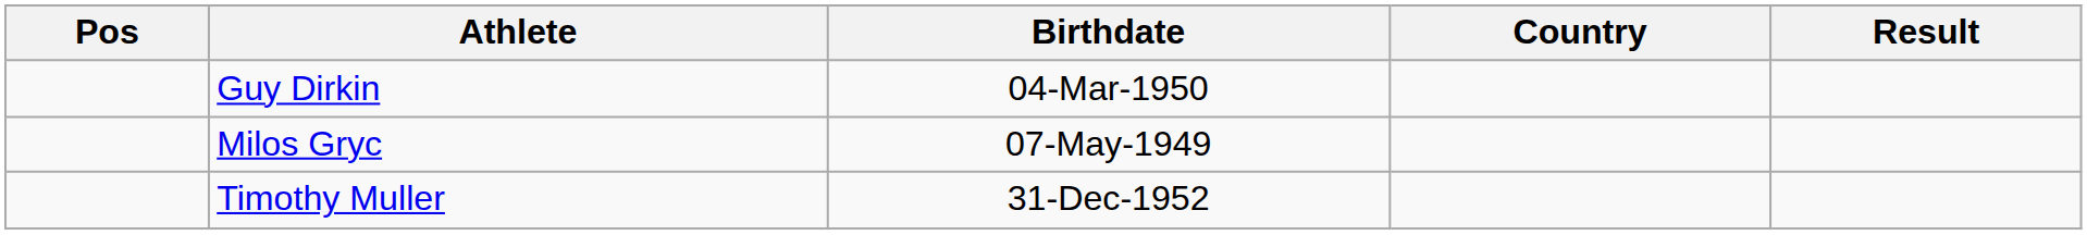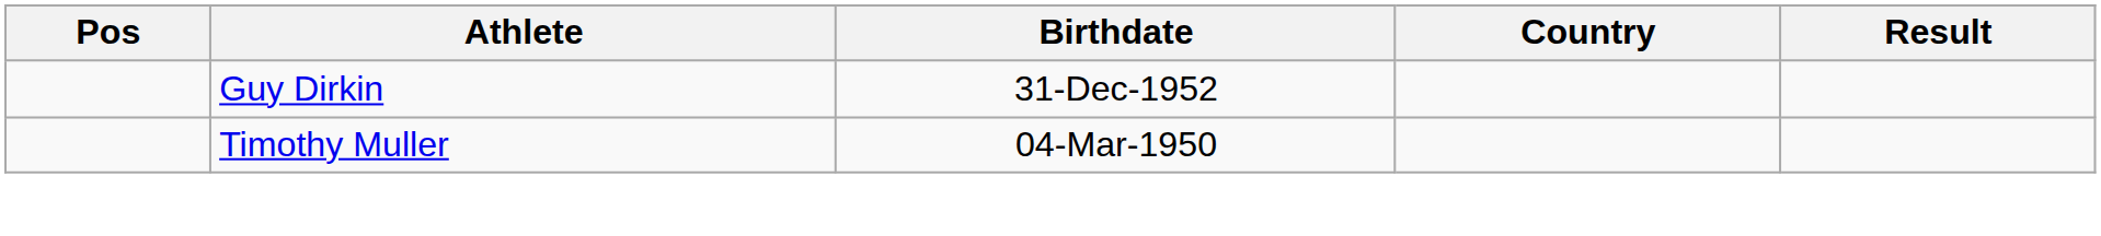Guy Dirkin | Birthdate: 04-Mar-1950 -> 31-Dec-1952
- row: Milos Gryc | 07-May-1949
Timothy Muller | Birthdate: 31-Dec-1952 -> 04-Mar-1950
